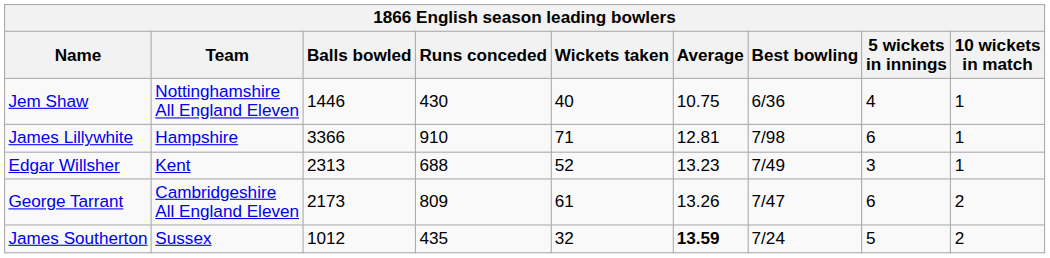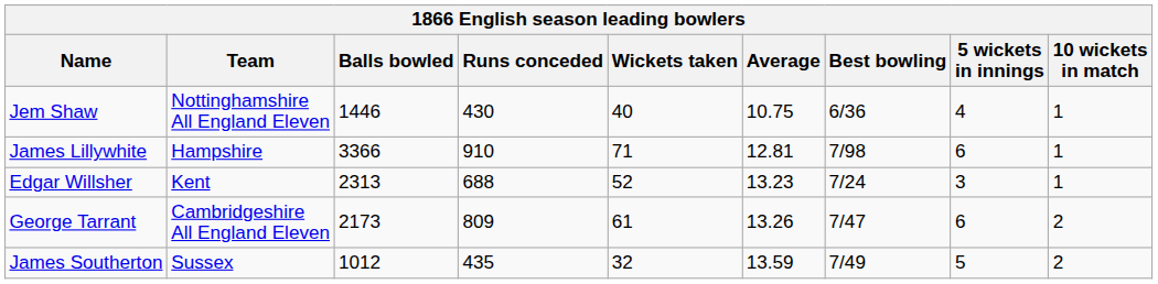Edgar Willsher | Best bowling: 7/49 -> 7/24
James Southerton | Average: bold -> normal
James Southerton | Best bowling: 7/24 -> 7/49
